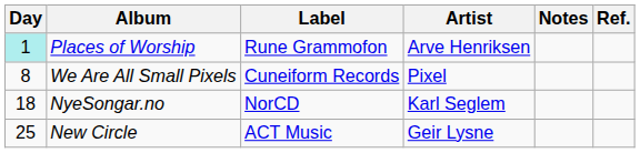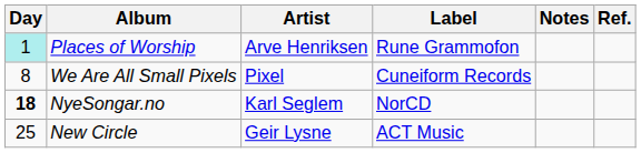columns swapped: Artist <-> Label
NyeSongar.no | Day: normal -> bold
